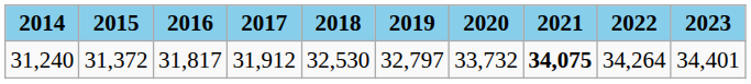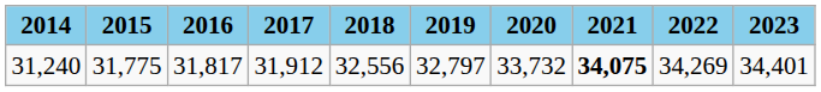31,240 | 2015: 31,372 -> 31,775
31,240 | 2018: 32,530 -> 32,556
31,240 | 2022: 34,264 -> 34,269
